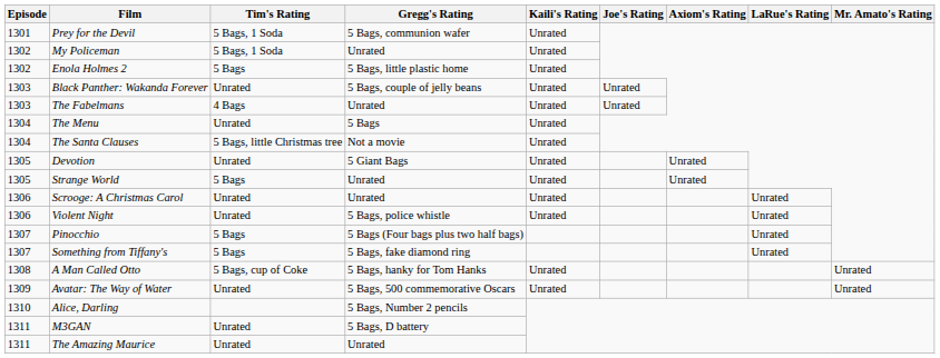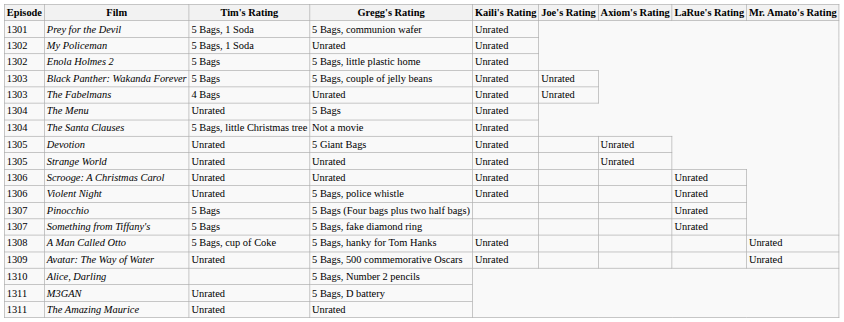Black Panther: Wakanda Forever | Tim's Rating: Unrated -> 5 Bags
Strange World | Tim's Rating: 5 Bags -> Unrated
